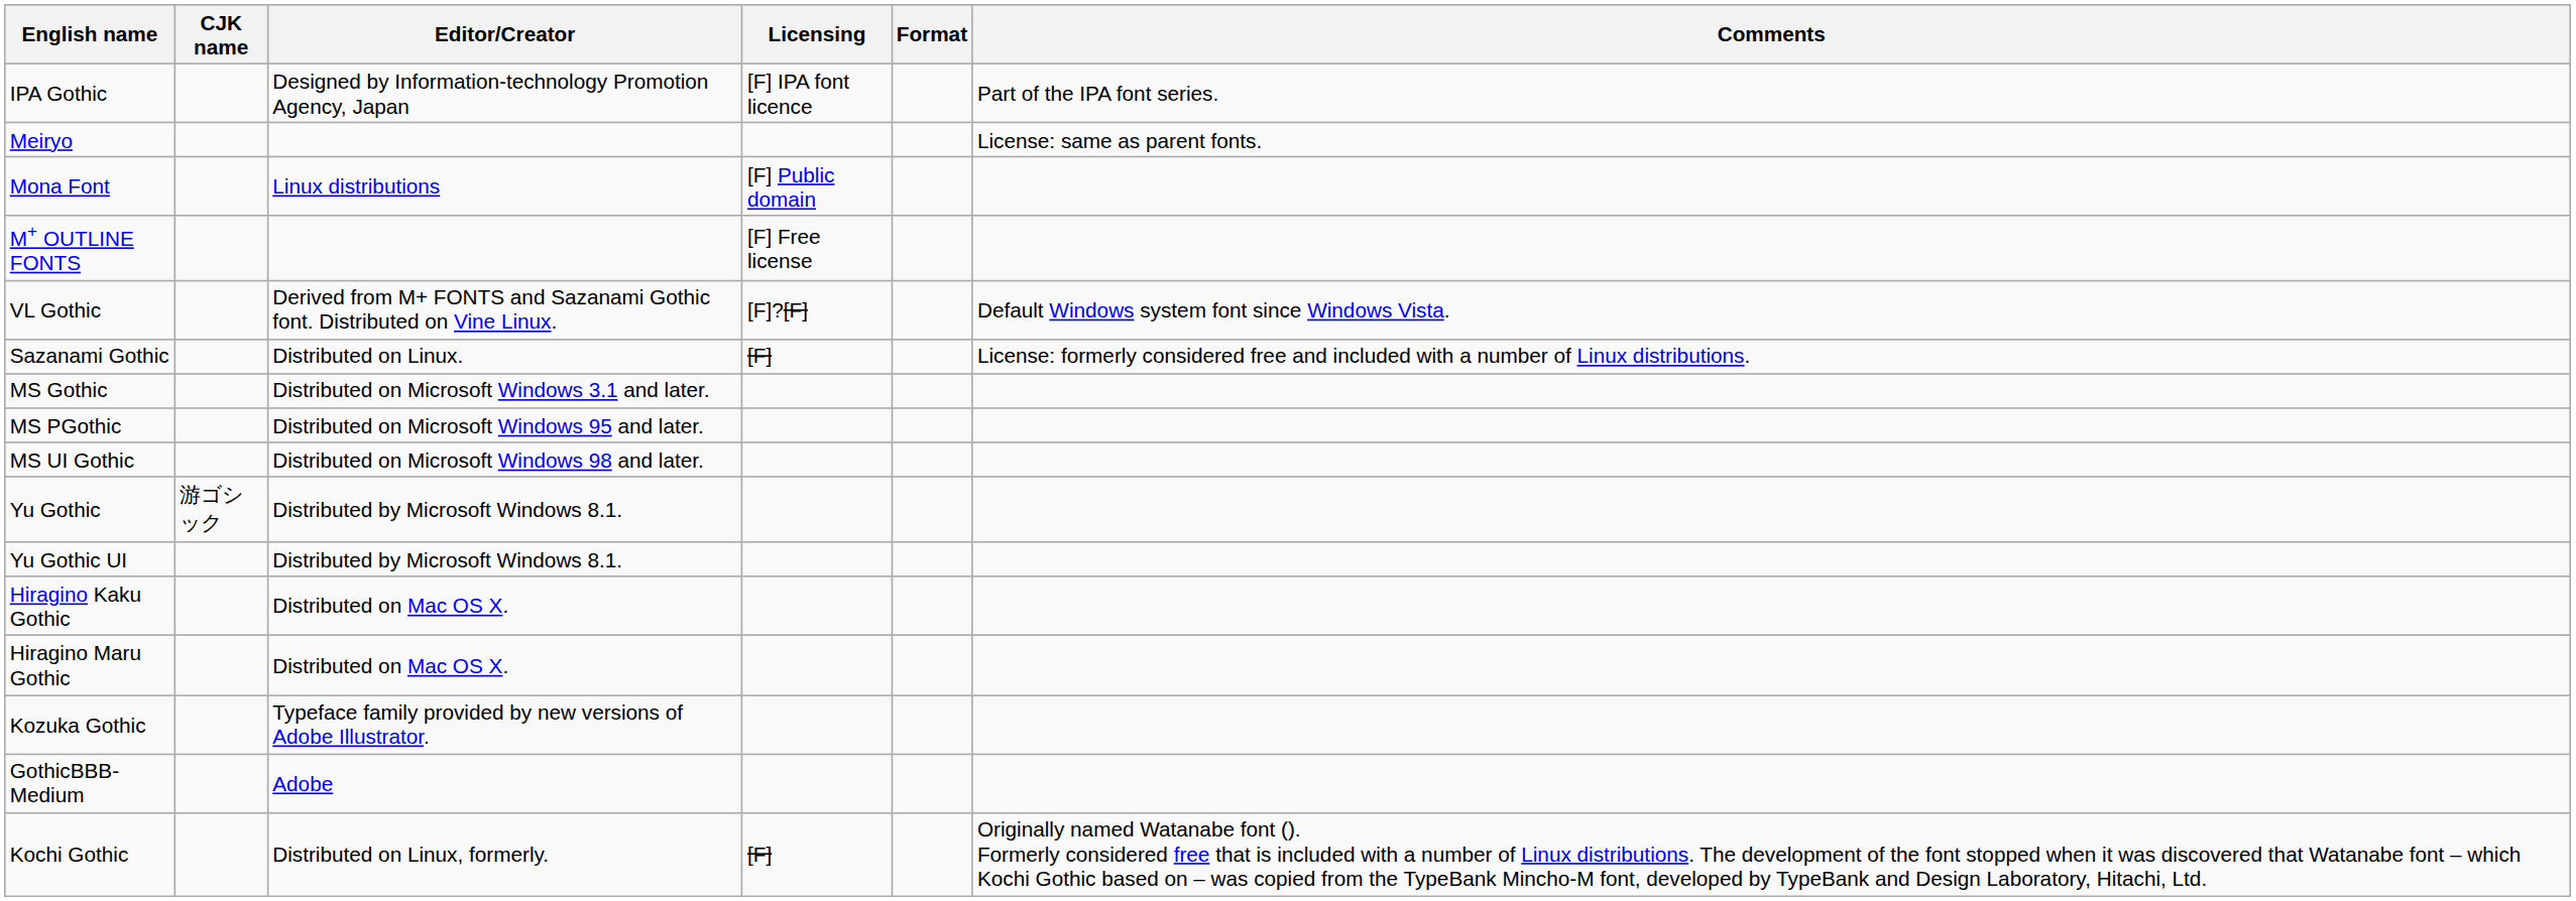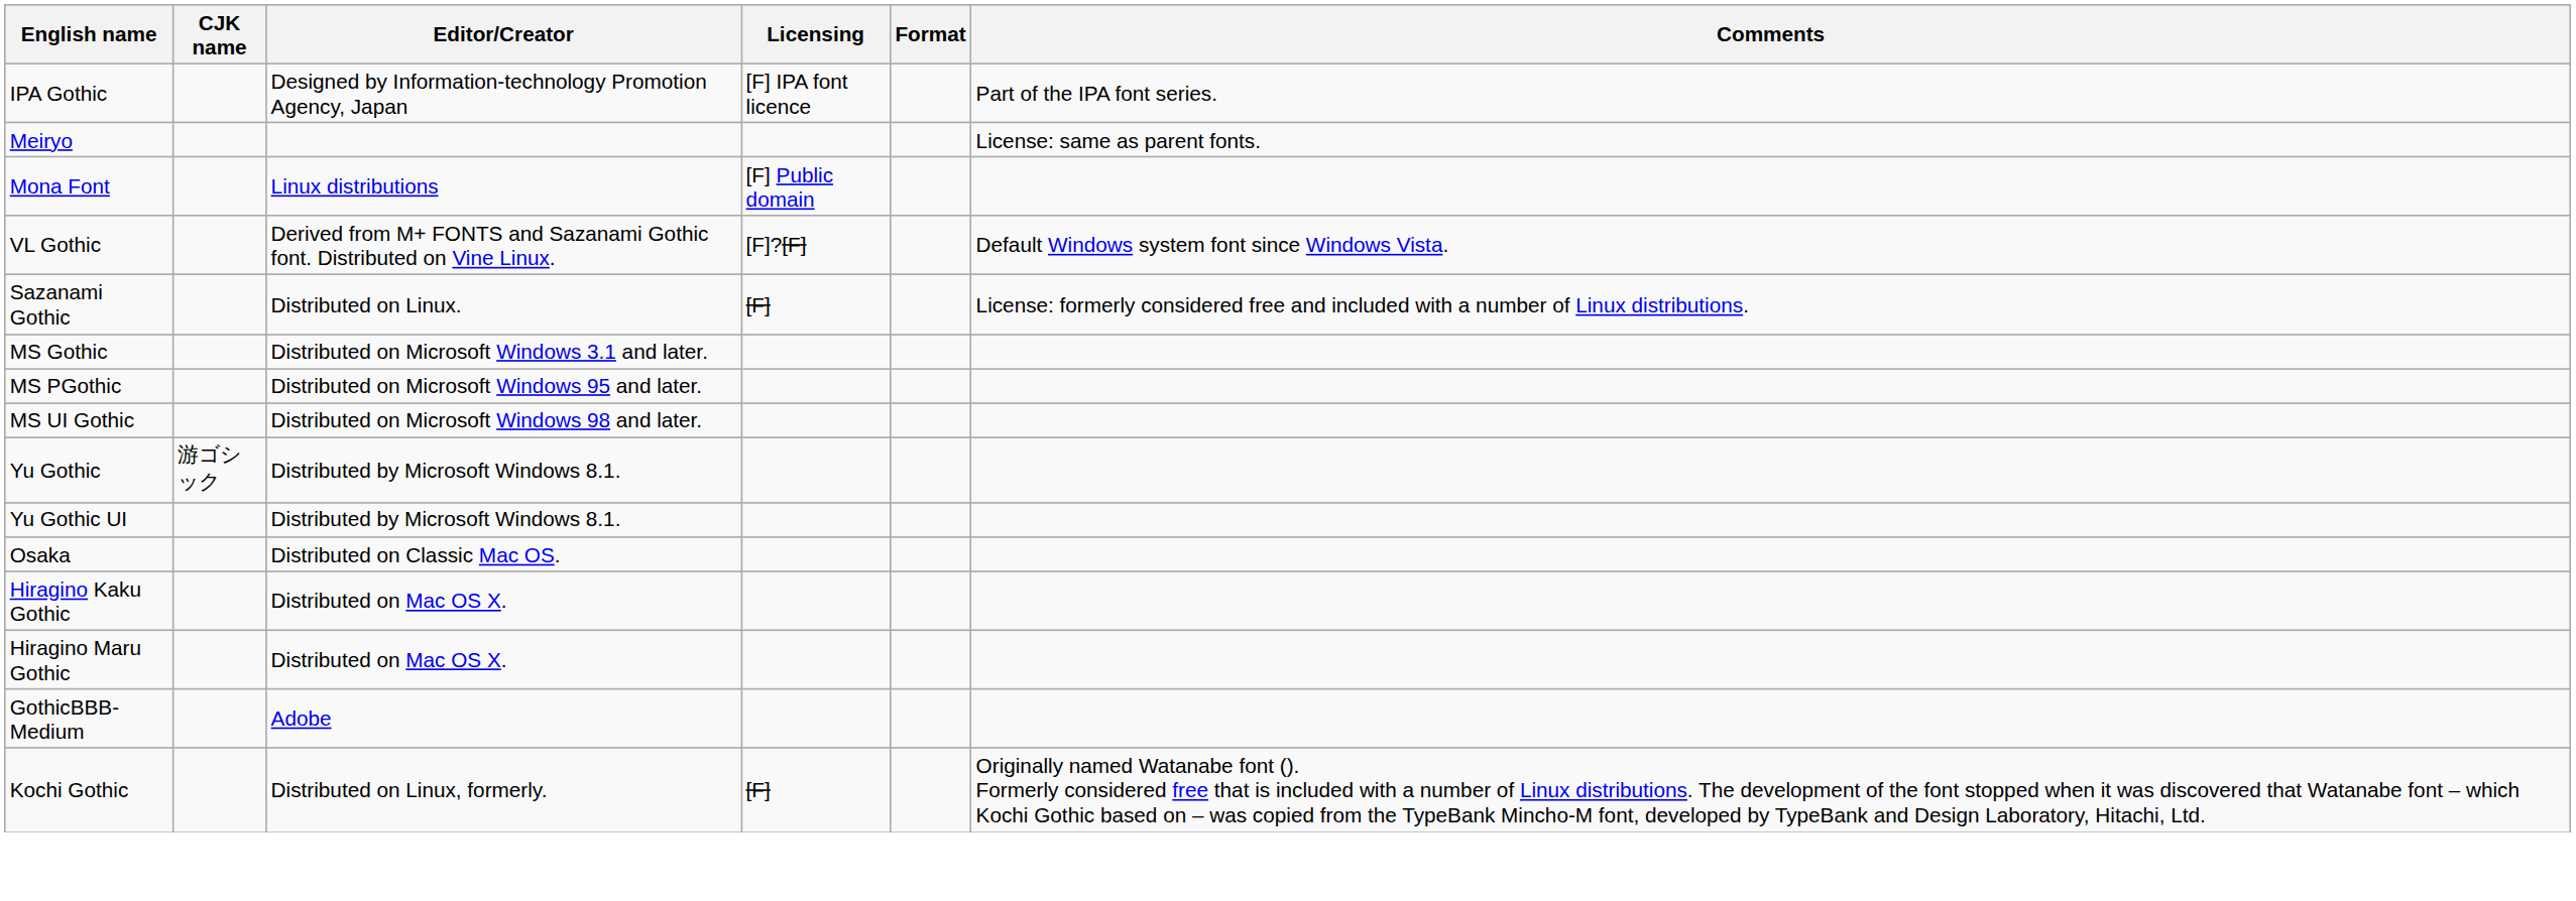- row: M+ OUTLINE FONTS | [F] Free license
+ row: Osaka | Distributed on Classic Mac OS.
- row: Kozuka Gothic | Typeface family provided by new versions of Adobe Illustrator.
